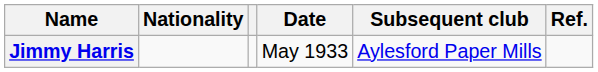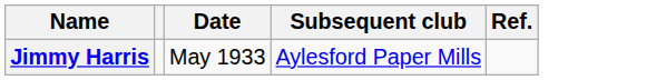- column: Nationality
